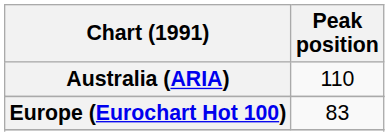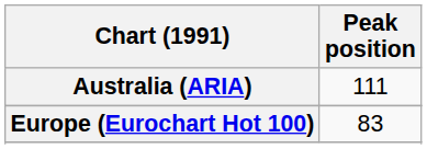Australia (ARIA) | Peak position: 110 -> 111
